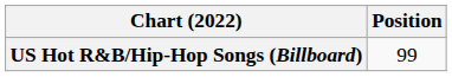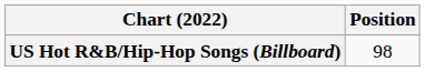US Hot R&B/Hip-Hop Songs (Billboard) | Position: 99 -> 98
